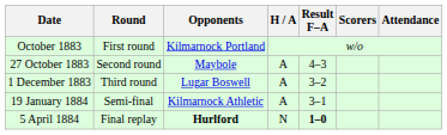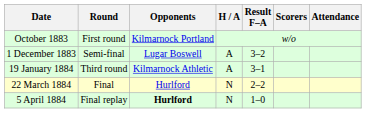- row: 27 October 1883 | Second round | Maybole | A | 4–3
1 December 1883 | Round: Third round -> Semi-final
19 January 1884 | Round: Semi-final -> Third round
+ row: 22 March 1884 | Final | Hurlford | N | 2–2
5 April 1884 | Result F–A: bold -> normal
